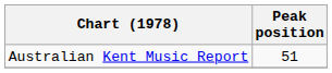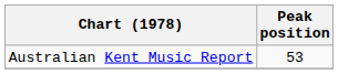Australian Kent Music Report | Peak position: 51 -> 53
